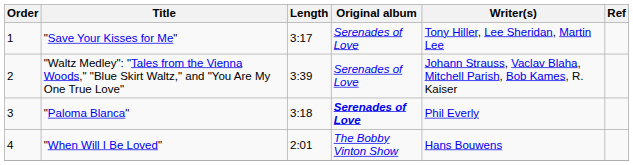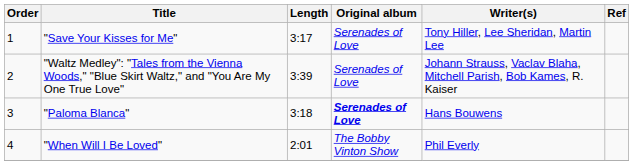"Paloma Blanca" | Writer(s): Phil Everly -> Hans Bouwens
"When Will I Be Loved" | Writer(s): Hans Bouwens -> Phil Everly
